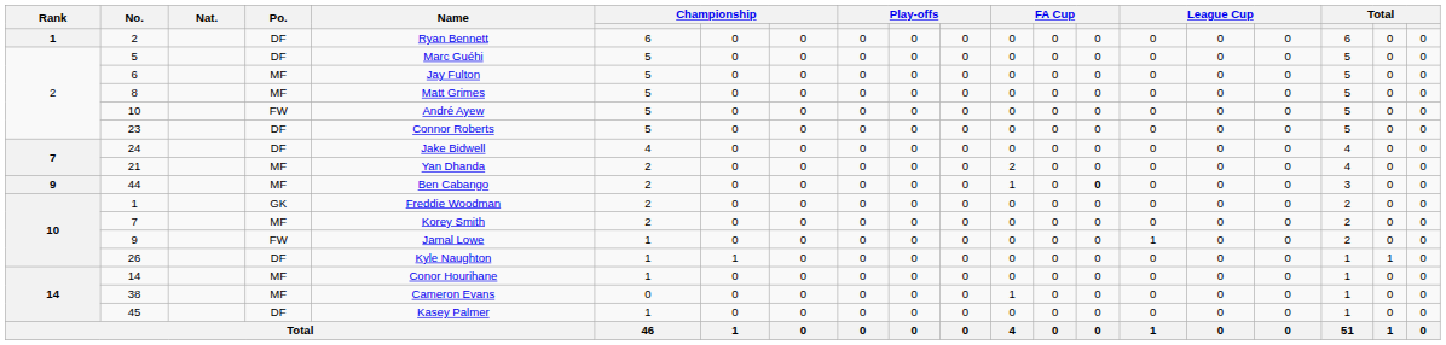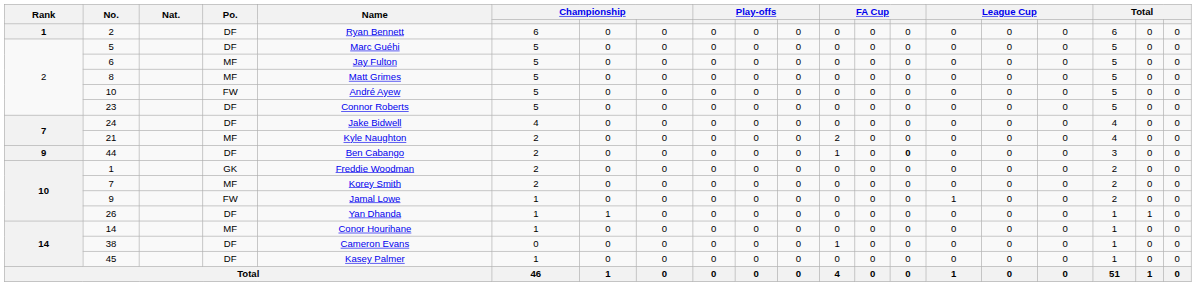21 | Name: Yan Dhanda -> Kyle Naughton
44 | Po.: MF -> DF
26 | Name: Kyle Naughton -> Yan Dhanda
38 | Po.: MF -> DF
